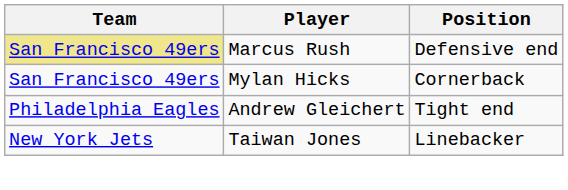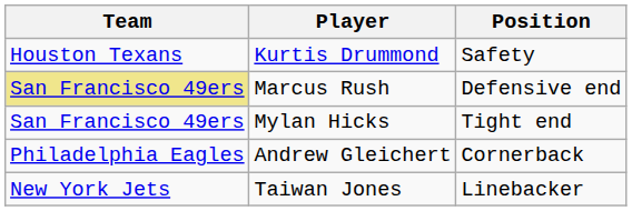+ row: Houston Texans | Kurtis Drummond | Safety
Mylan Hicks | Position: Cornerback -> Tight end
Andrew Gleichert | Position: Tight end -> Cornerback
